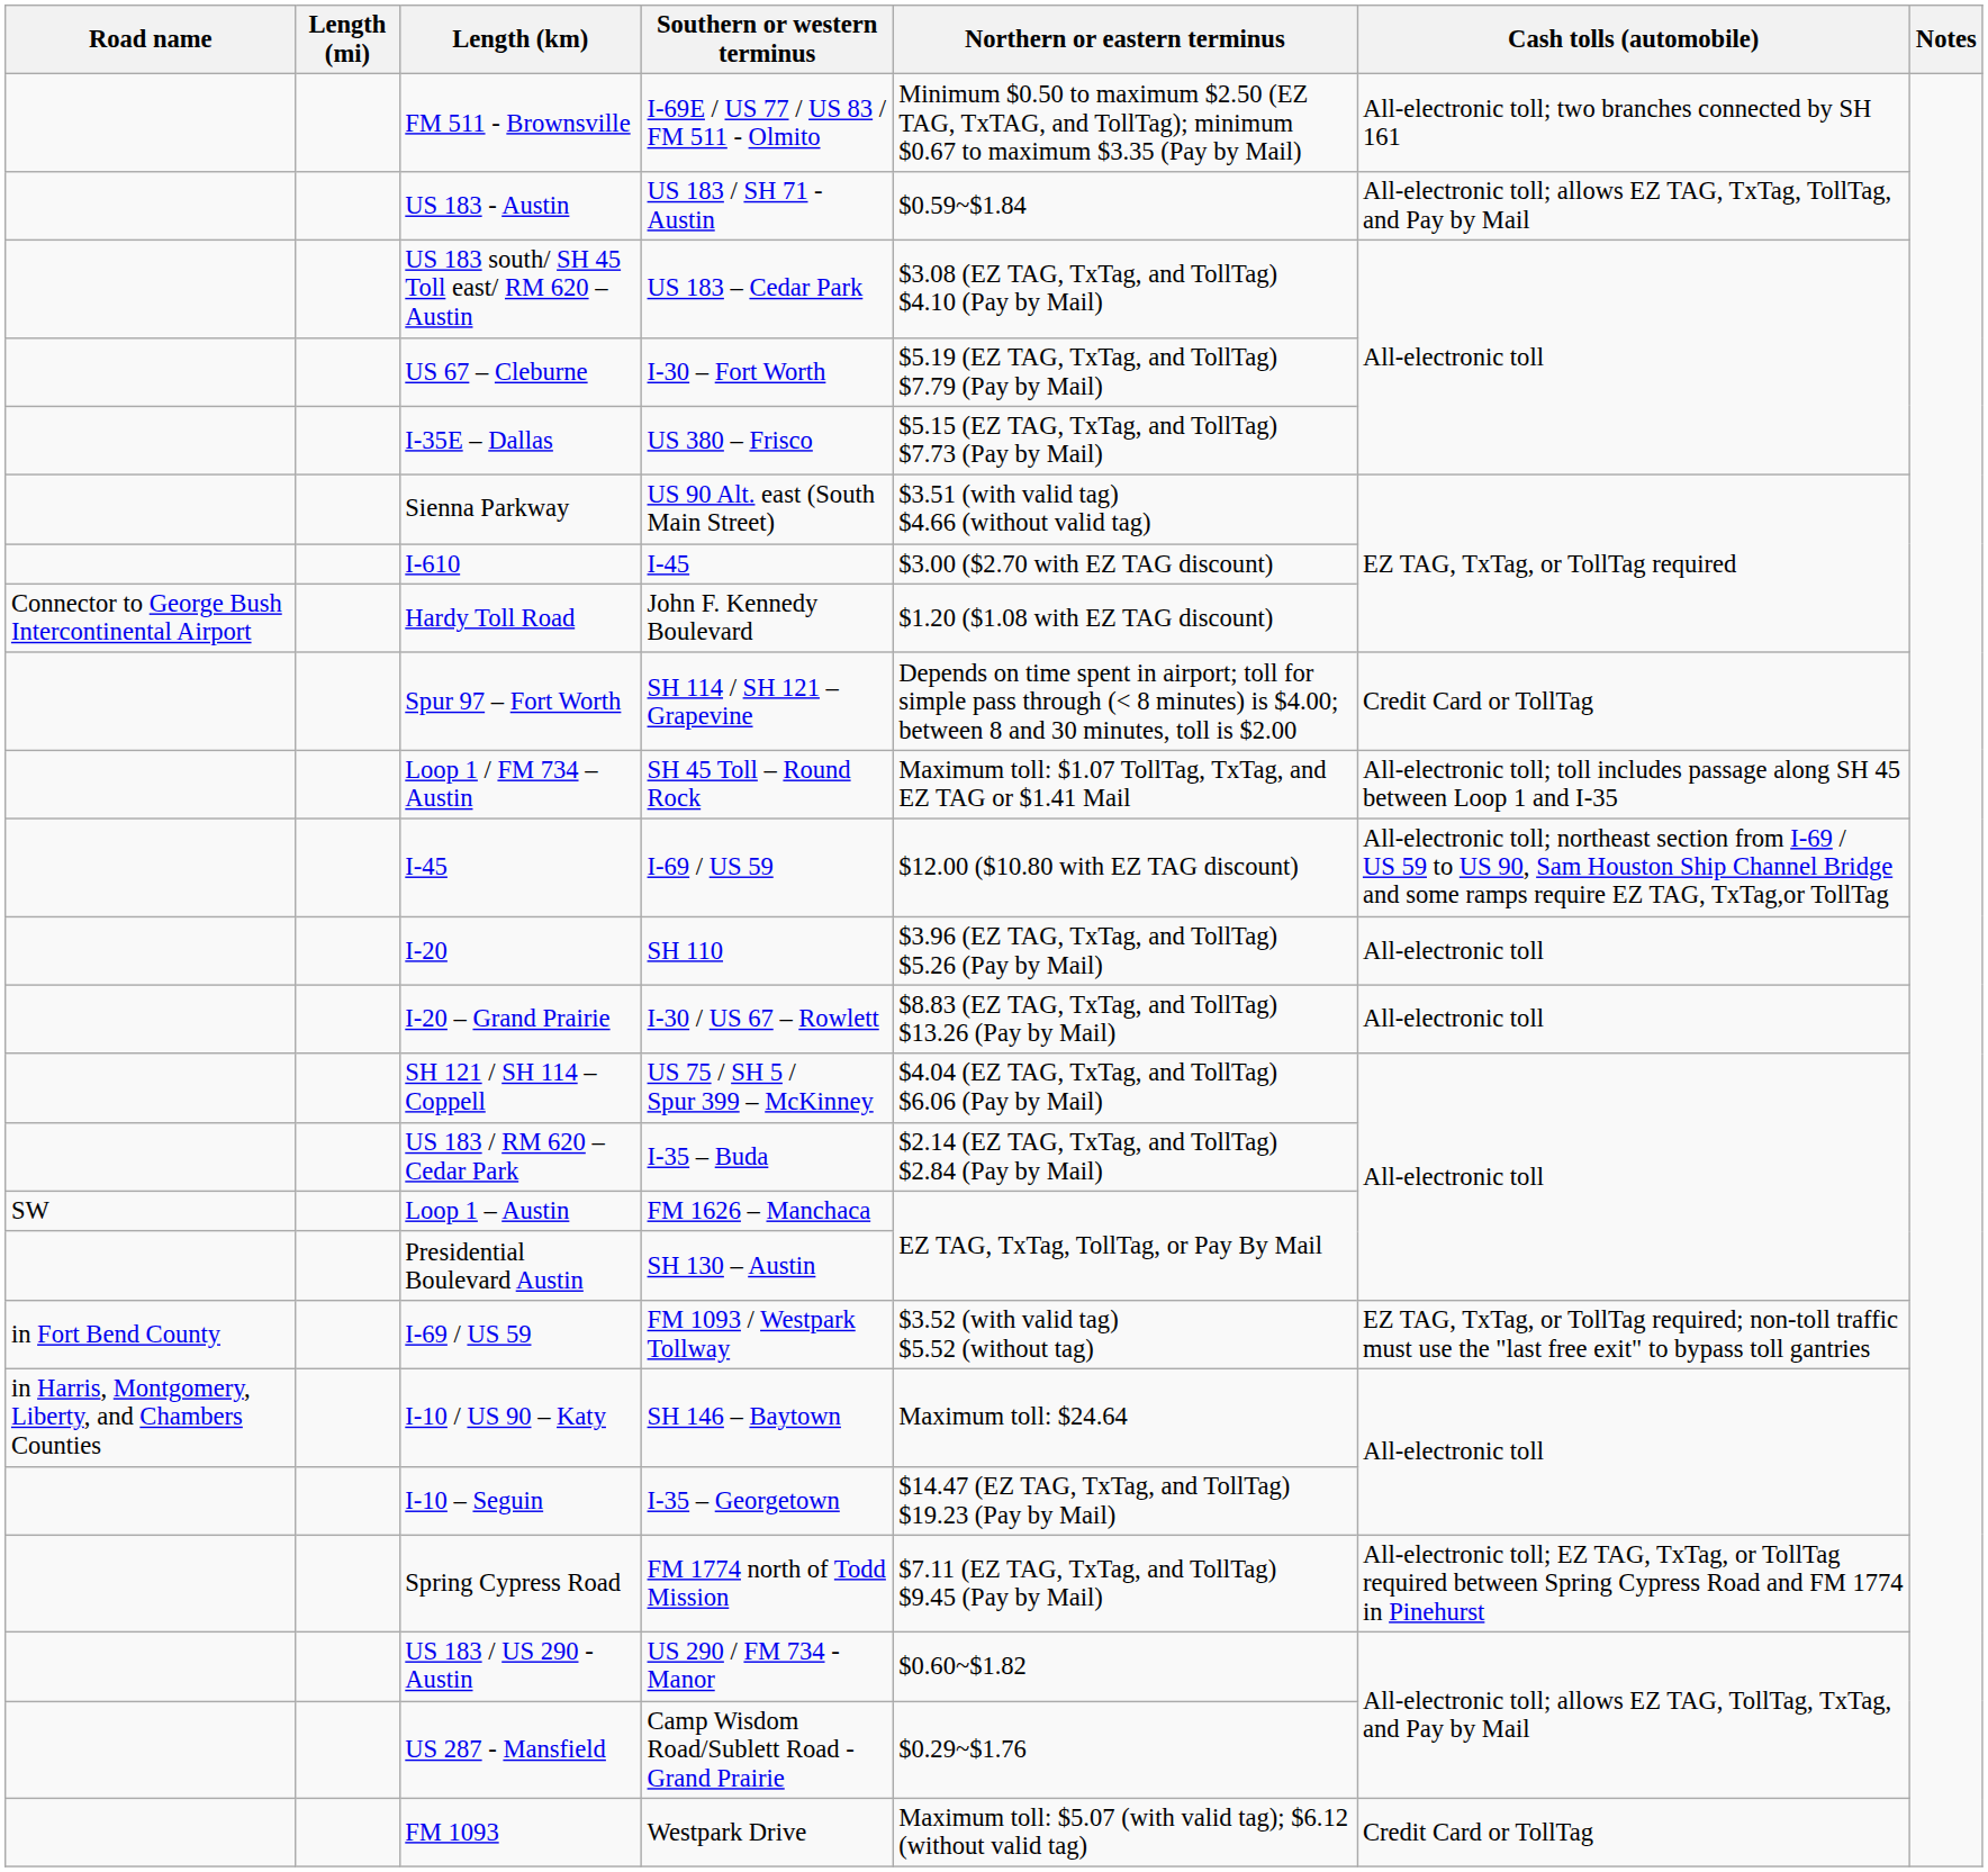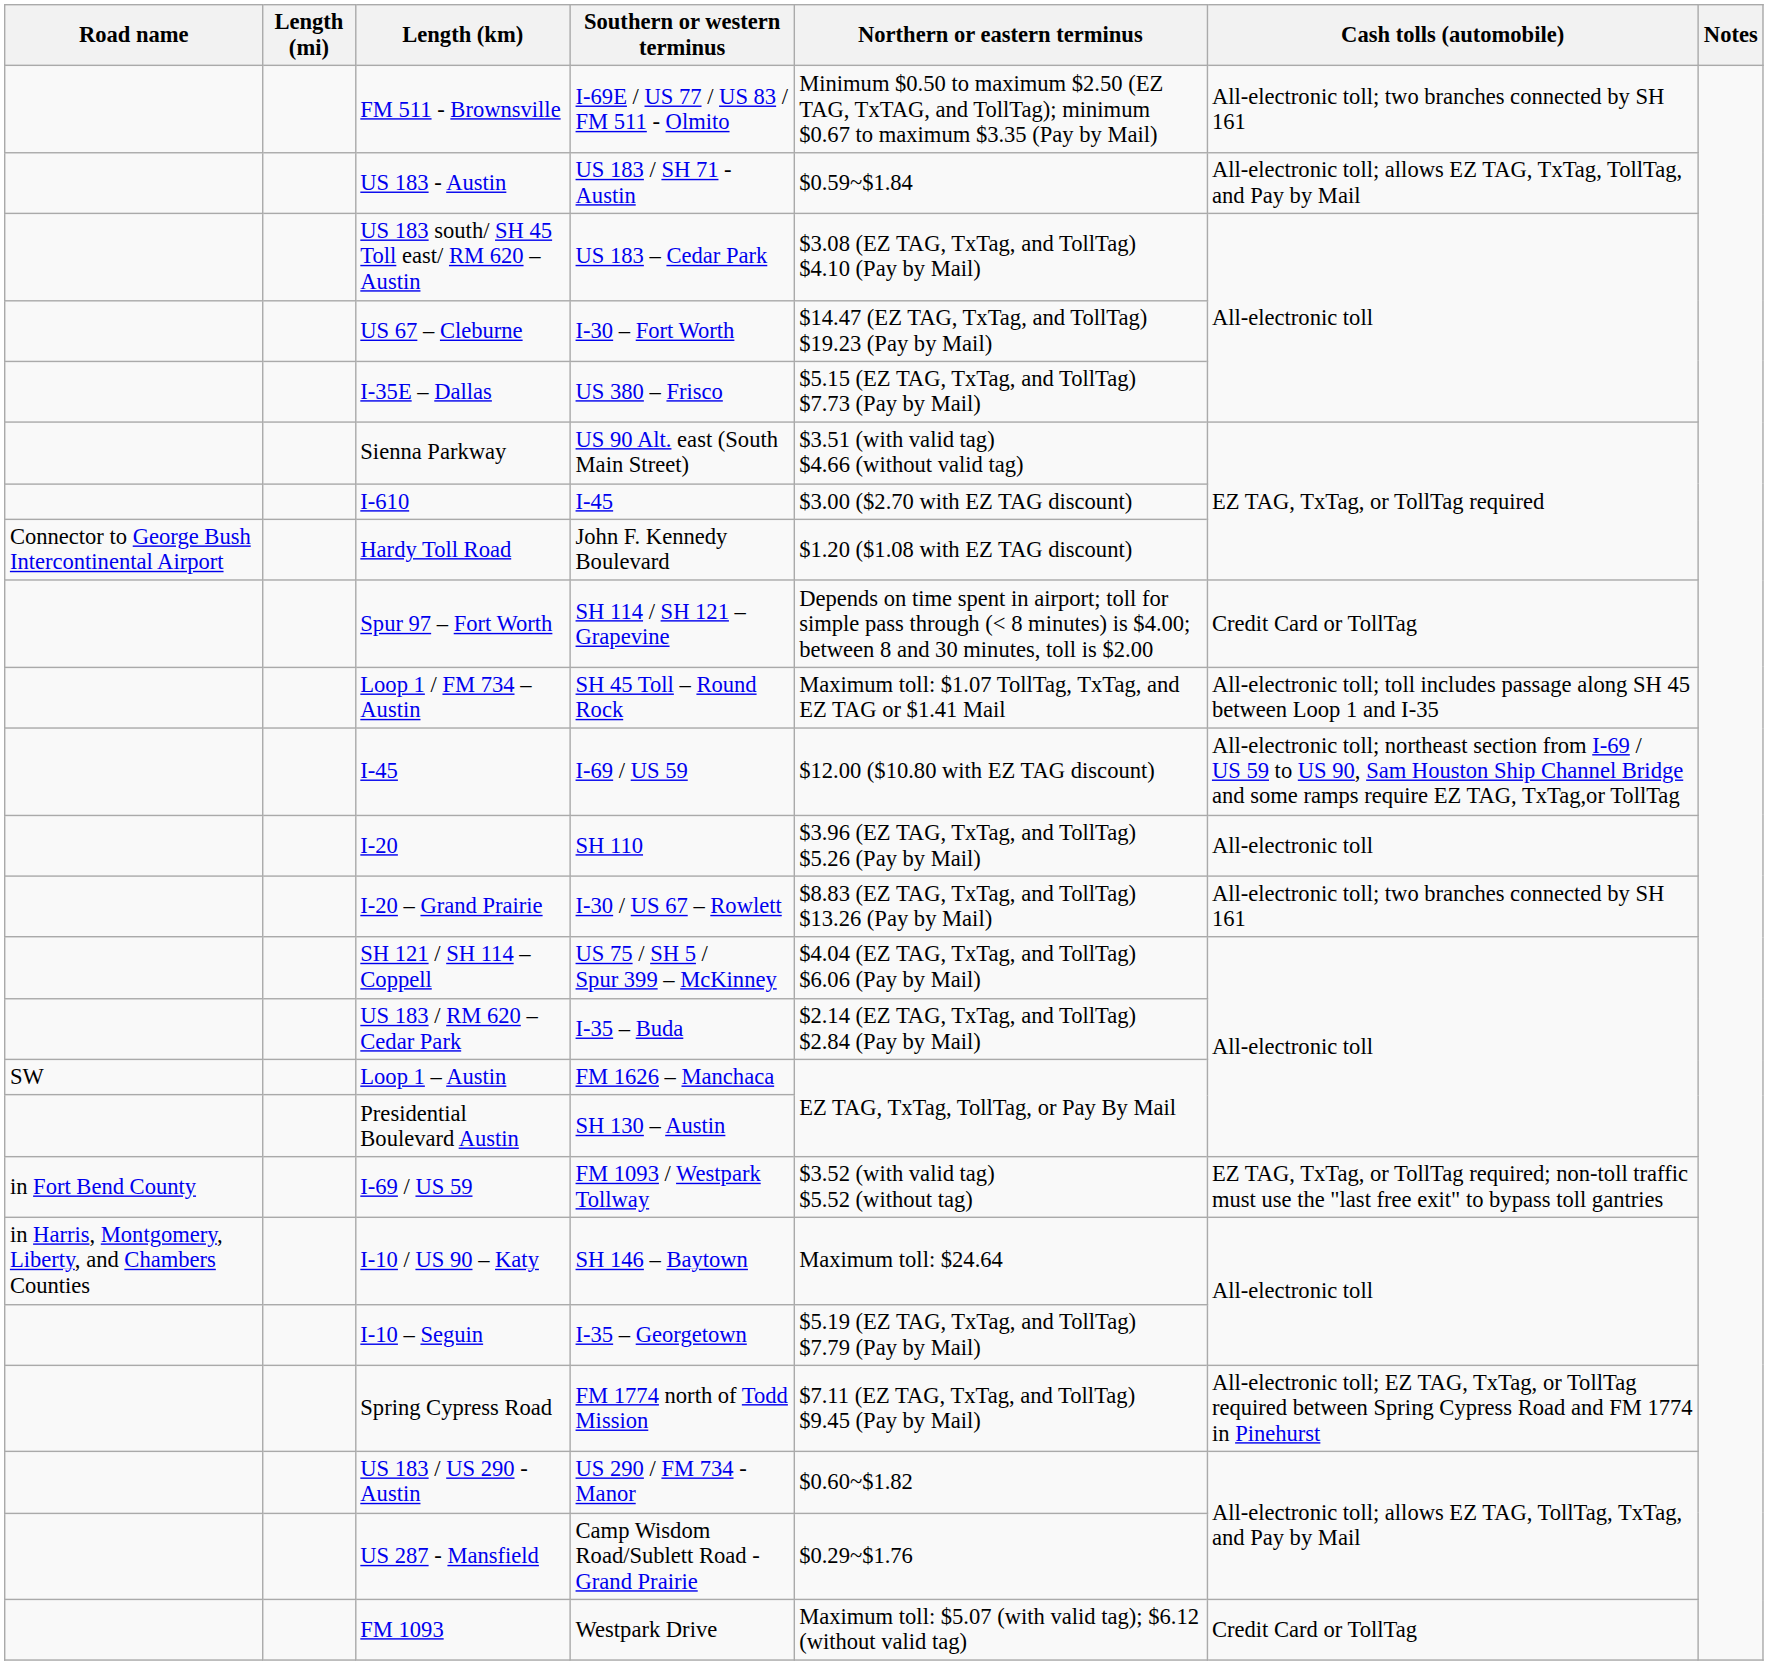US 67 – Cleburne | Northern or eastern terminus: $5.19 (EZ TAG, TxTag, and TollTag) $7.79 (Pay by Mail) -> $14.47 (EZ TAG, TxTag, and TollTag) $19.23 (Pay by Mail)
I-20 – Grand Prairie | Cash tolls (automobile): All-electronic toll -> All-electronic toll; two branches connected by SH 161
I-10 – Seguin | Northern or eastern terminus: $14.47 (EZ TAG, TxTag, and TollTag) $19.23 (Pay by Mail) -> $5.19 (EZ TAG, TxTag, and TollTag) $7.79 (Pay by Mail)
